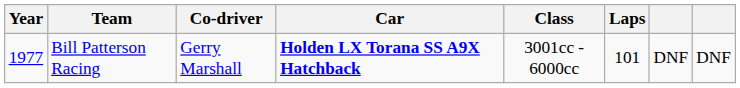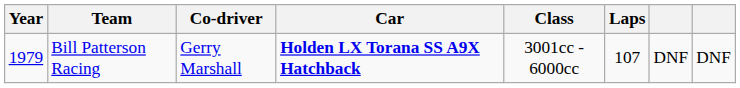Bill Patterson Racing | Year: 1977 -> 1979
Bill Patterson Racing | Laps: 101 -> 107
